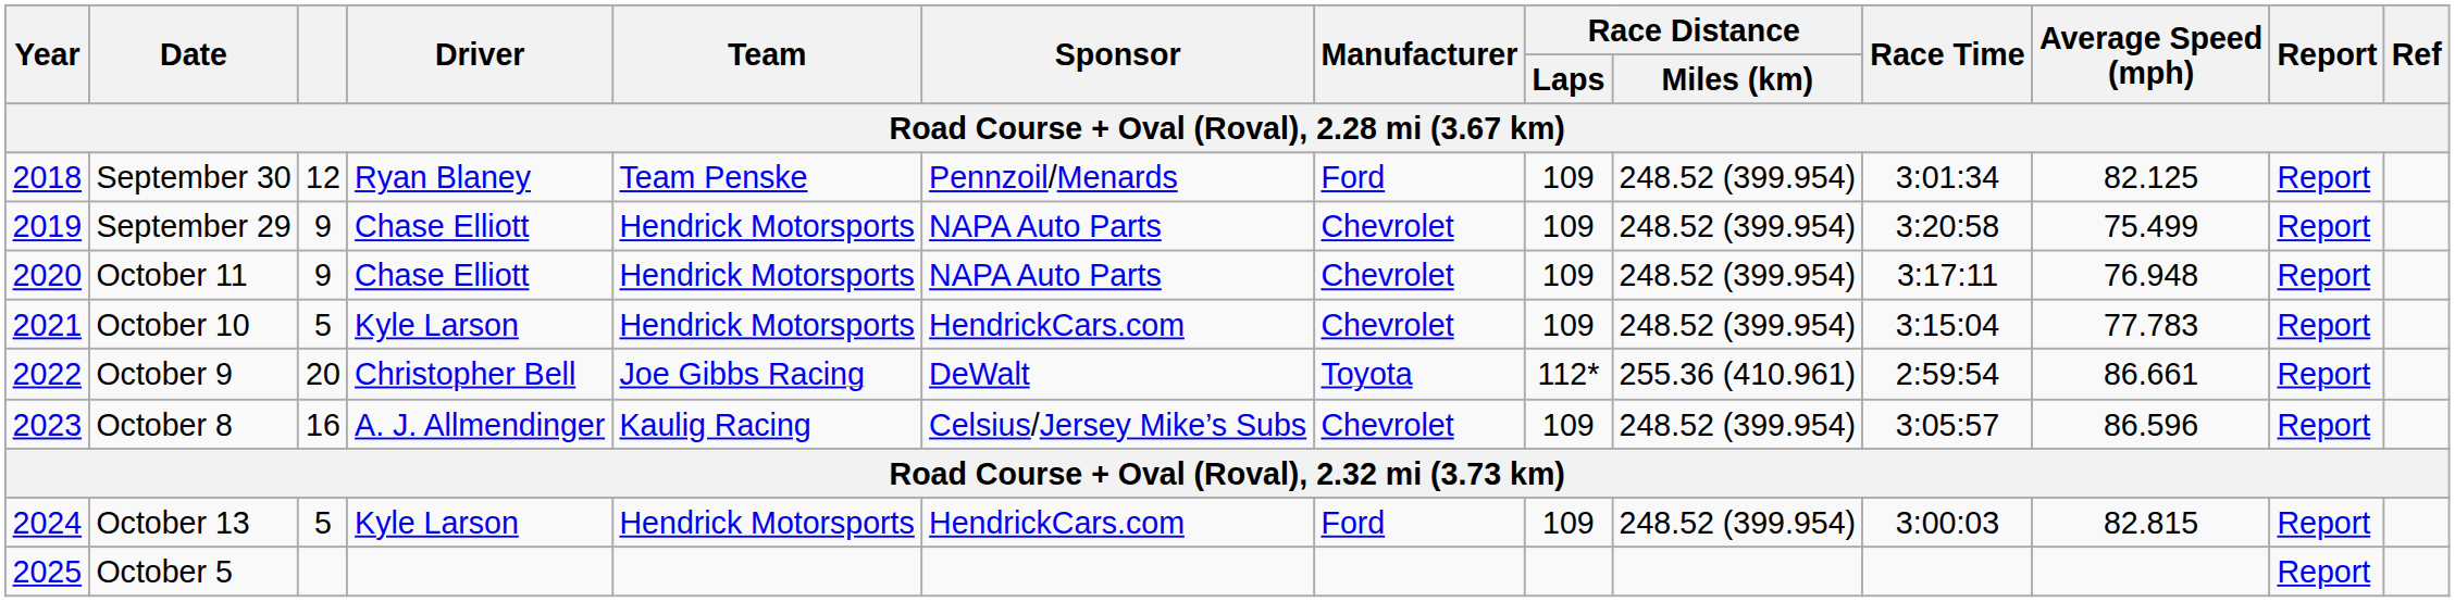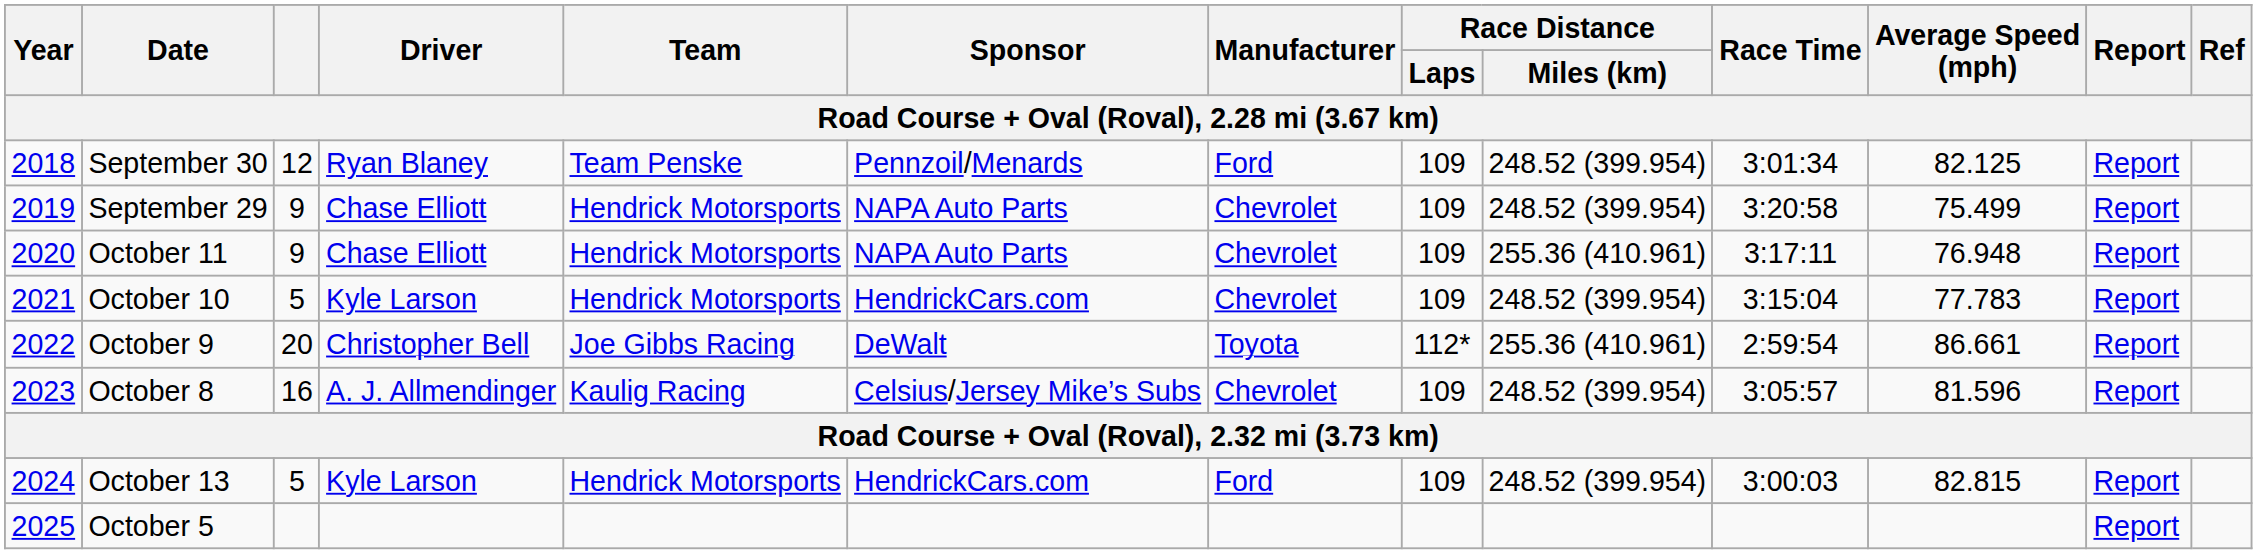October 11 | Race Distance / Miles (km): 248.52 (399.954) -> 255.36 (410.961)
October 8 | Average Speed (mph): 86.596 -> 81.596
